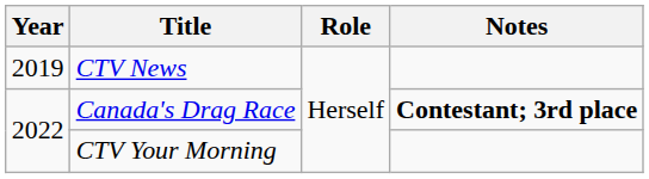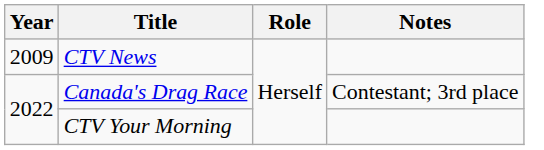CTV News | Year: 2019 -> 2009
Canada's Drag Race | Notes: bold -> normal
